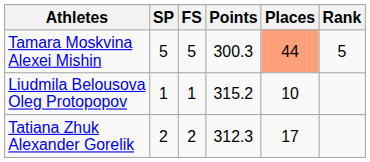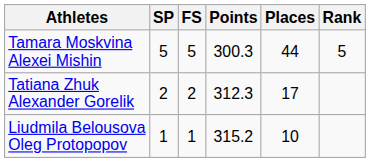Tamara Moskvina Alexei Mishin | Places: lightsalmon background -> no background
rows swapped: Tatiana Zhuk Alexander Gorelik <-> Liudmila Belousova Oleg Protopopov
